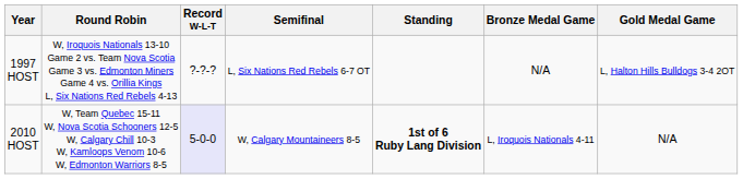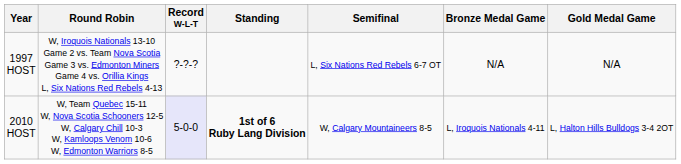columns swapped: Standing <-> Semifinal
1997 HOST | Gold Medal Game: L, Halton Hills Bulldogs 3-4 2OT -> N/A
2010 HOST | Gold Medal Game: N/A -> L, Halton Hills Bulldogs 3-4 2OT
